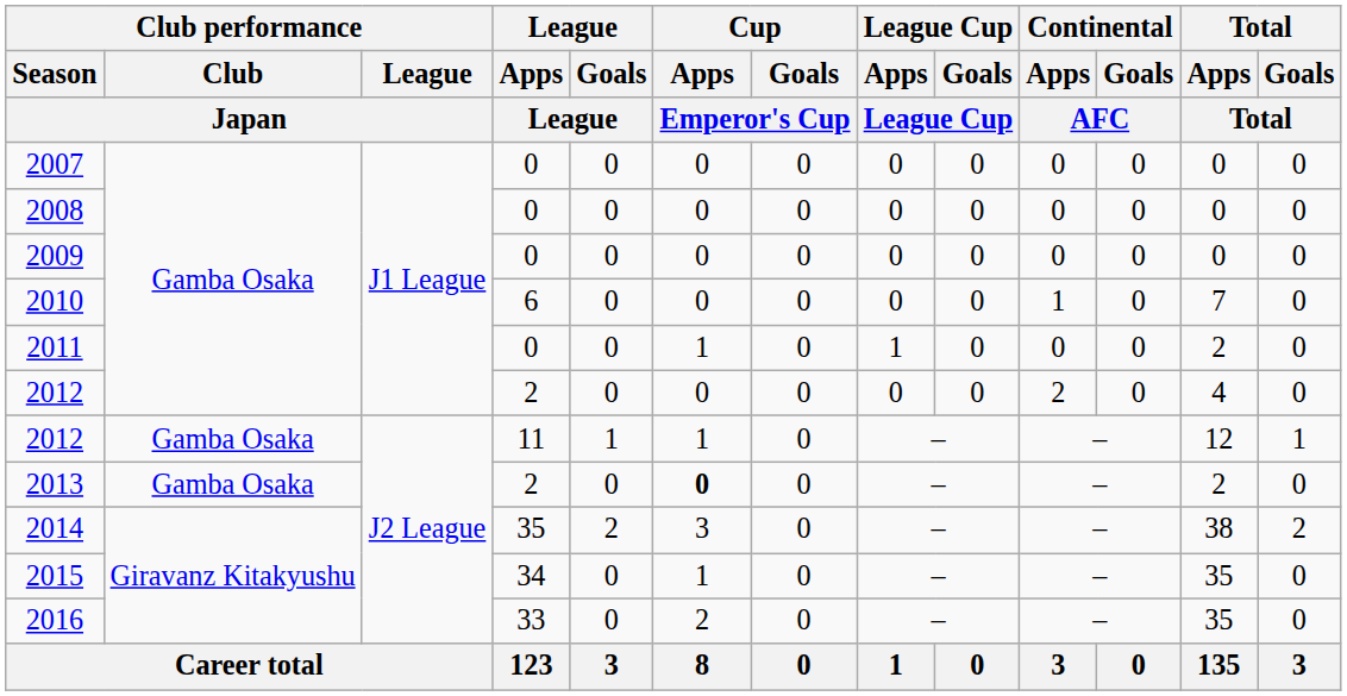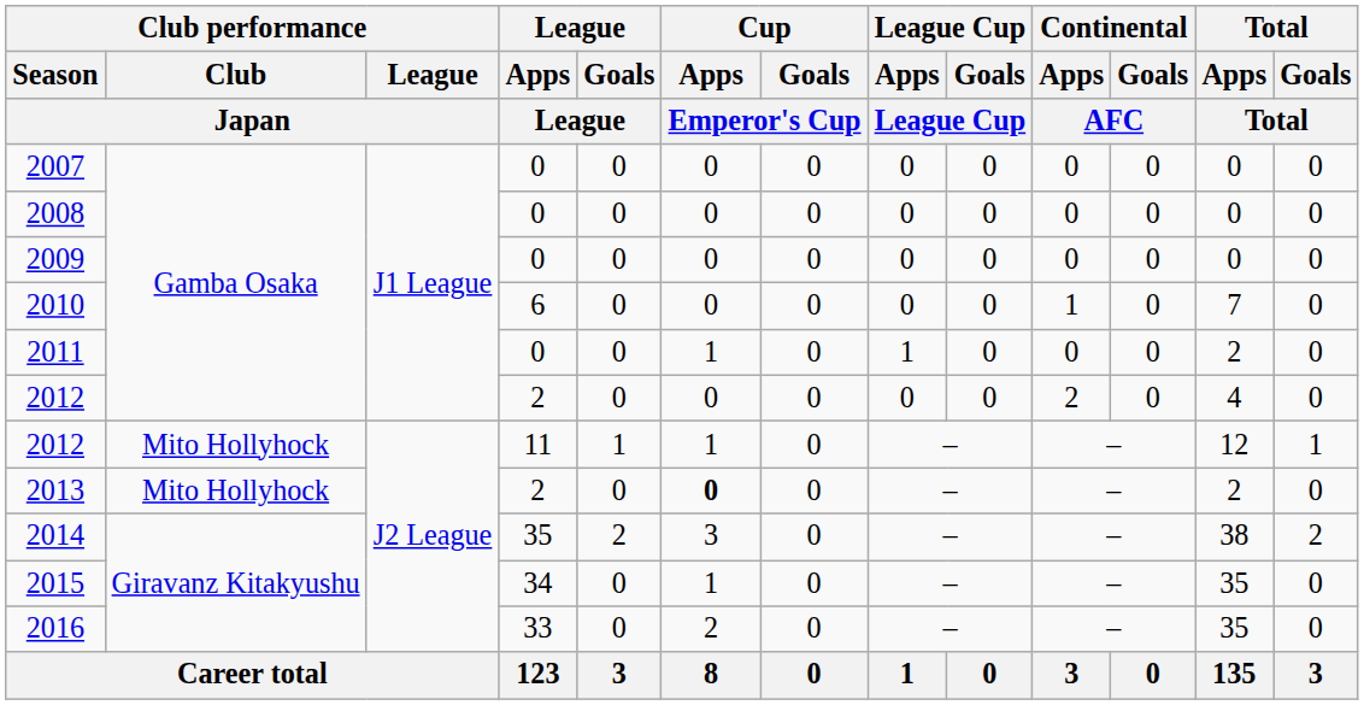2012 / 11 | Club performance / Club / Japan: Gamba Osaka -> Mito Hollyhock
2013 | Club performance / Club / Japan: Gamba Osaka -> Mito Hollyhock
